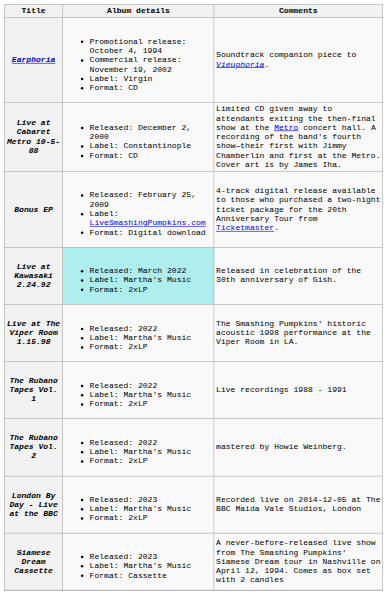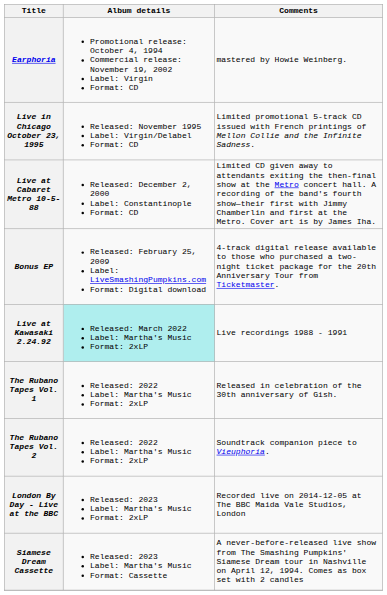Earphoria | Comments: Soundtrack companion piece to Vieuphoria. -> mastered by Howie Weinberg.
+ row: Live in Chicago October 23, 1995 | Released: November 1995 Label: Virgin/Delabel Format: CD | Limited promotional 5-track CD issued with French printings of Mellon Collie and the Infinite Sadness.
Live at Kawasaki 2.24.92 | Comments: Released in celebration of the 30th anniversary of Gish. -> Live recordings 1988 - 1991
- row: Live at The Viper Room 1.15.98 | Released: 2022 Label: Martha's Music Format: 2xLP | The Smashing Pumpkins' historic acoustic 1998 performance at the Viper Room in LA.
The Rubano Tapes Vol. 1 | Comments: Live recordings 1988 - 1991 -> Released in celebration of the 30th anniversary of Gish.
The Rubano Tapes Vol. 2 | Comments: mastered by Howie Weinberg. -> Soundtrack companion piece to Vieuphoria.
